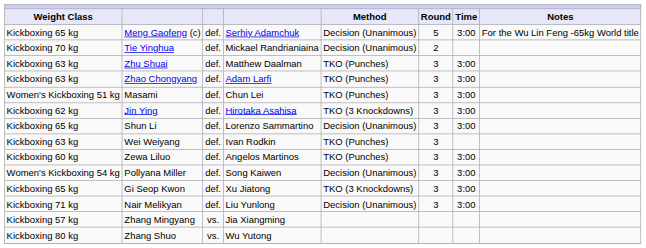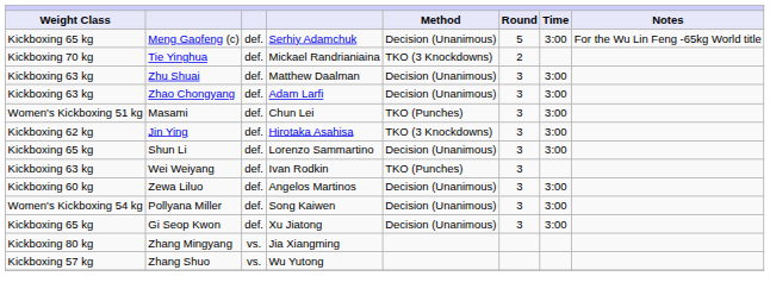Tie Yinghua | Method: Decision (Unanimous) -> TKO (3 Knockdowns)
Zhu Shuai | Method: TKO (Punches) -> Decision (Unanimous)
Zhao Chongyang | Method: TKO (Punches) -> Decision (Unanimous)
Zewa Liluo | Method: TKO (Punches) -> Decision (Unanimous)
Gi Seop Kwon | Method: TKO (3 Knockdowns) -> Decision (Unanimous)
- row: Kickboxing 71 kg | Nair Melikyan | def. | Liu Yunlong | Decision (Unanimous) | 3 | 3:00
Zhang Mingyang | Weight Class: Kickboxing 57 kg -> Kickboxing 80 kg
Zhang Shuo | Weight Class: Kickboxing 80 kg -> Kickboxing 57 kg
